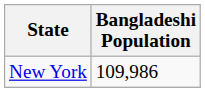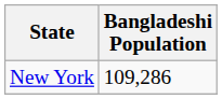New York | Bangladeshi Population: 109,986 -> 109,286
